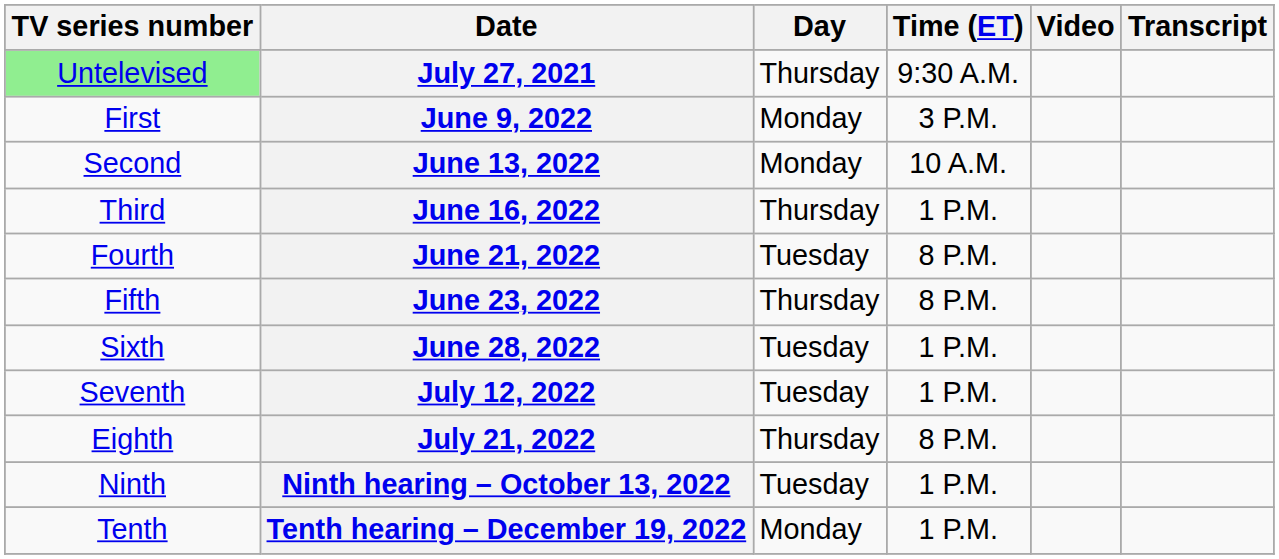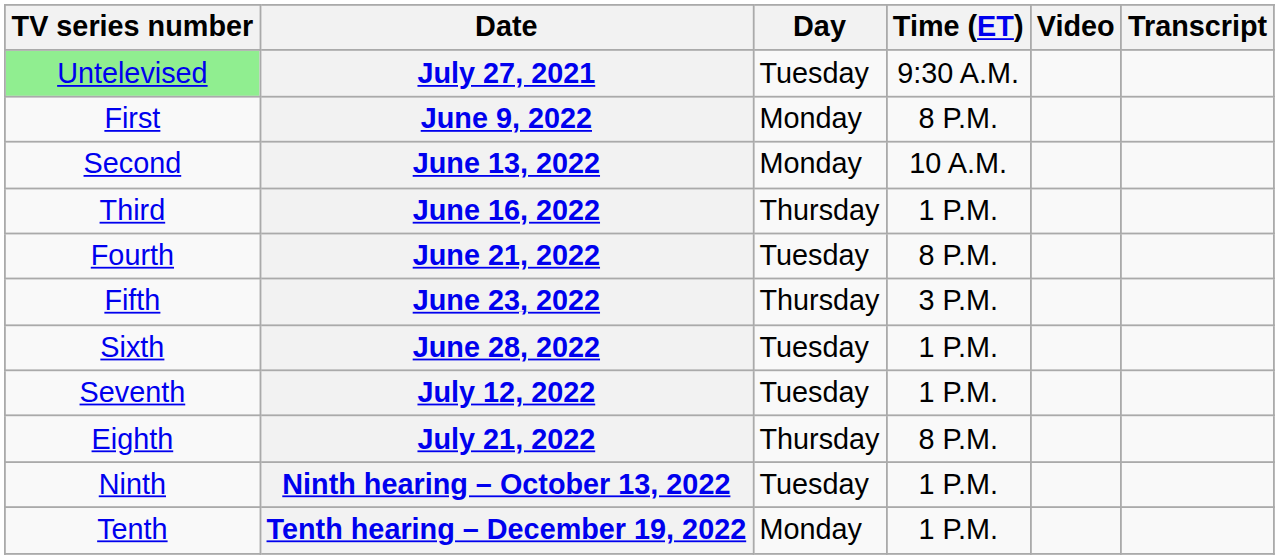July 27, 2021 | Day: Thursday -> Tuesday
June 9, 2022 | Time (ET): 3 P.M. -> 8 P.M.
June 23, 2022 | Time (ET): 8 P.M. -> 3 P.M.
